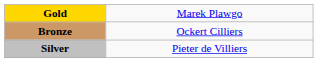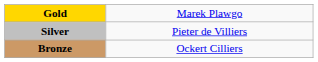rows swapped: Silver <-> Bronze
